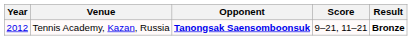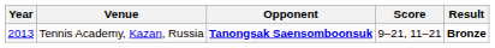Tennis Academy, Kazan, Russia | Year: 2012 -> 2013
